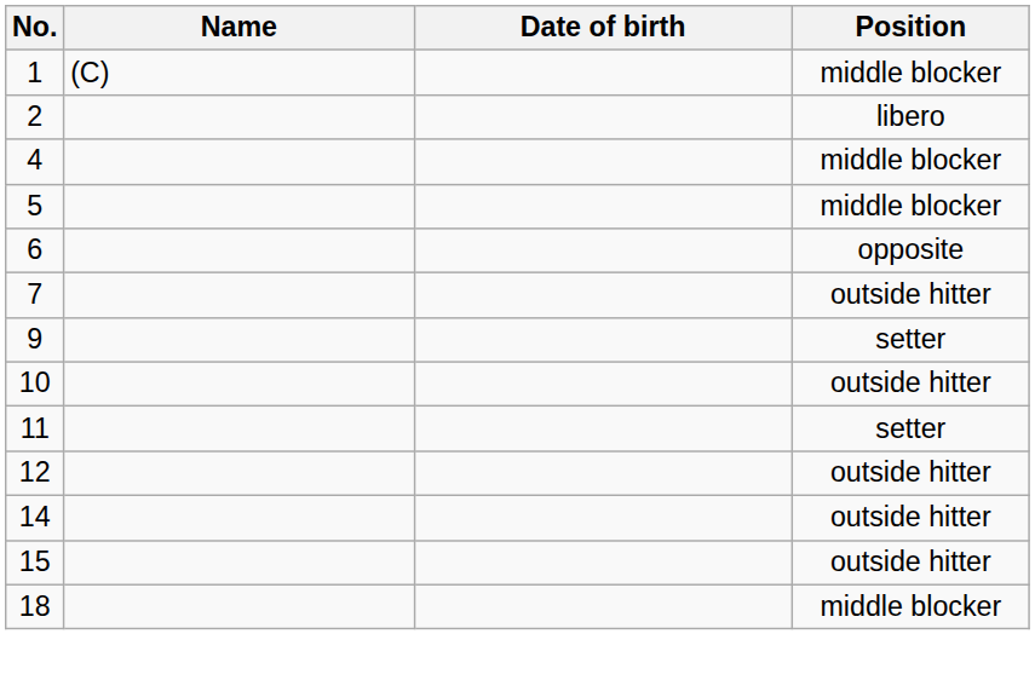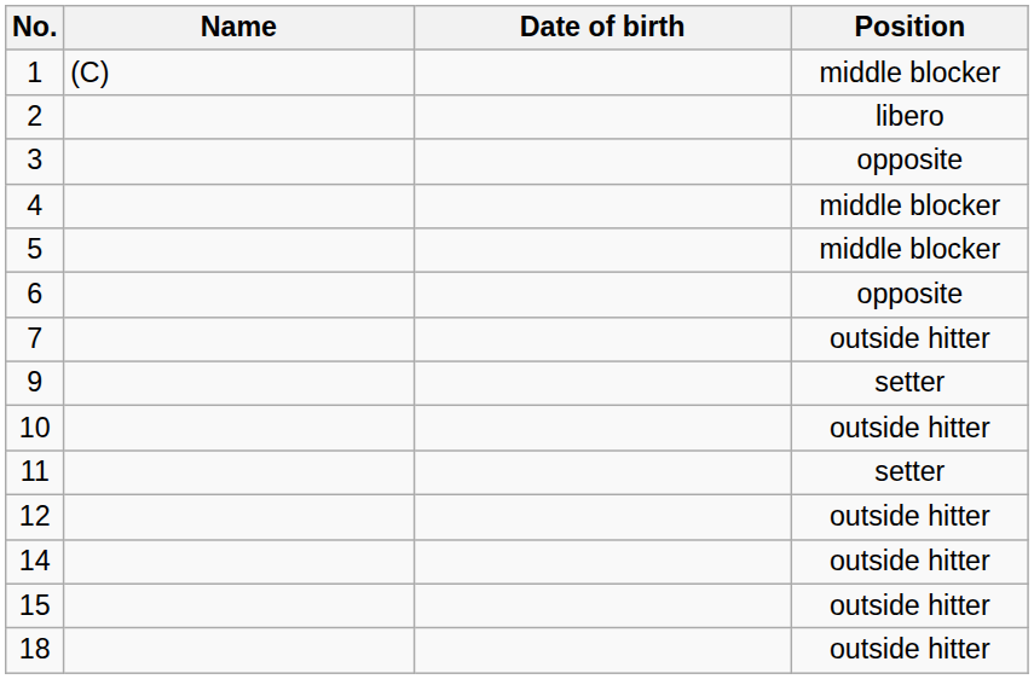+ row: 3 | opposite
18 | Position: middle blocker -> outside hitter
